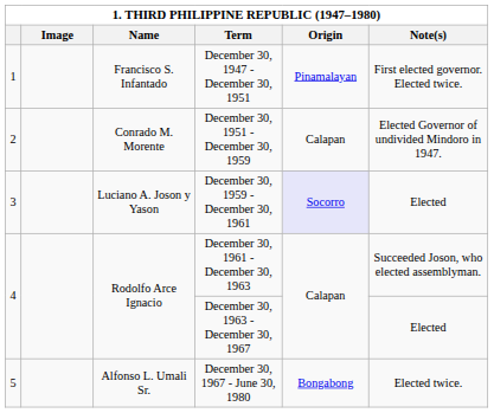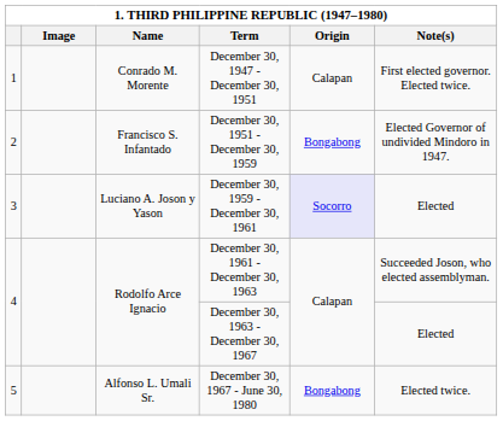December 30, 1947 - December 30, 1951 | Name: Francisco S. Infantado -> Conrado M. Morente
December 30, 1947 - December 30, 1951 | Origin: Pinamalayan -> Calapan
December 30, 1951 - December 30, 1959 | Name: Conrado M. Morente -> Francisco S. Infantado
December 30, 1951 - December 30, 1959 | Origin: Calapan -> Bongabong
